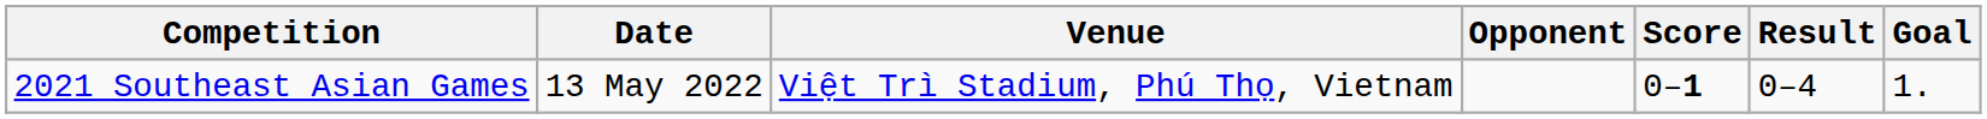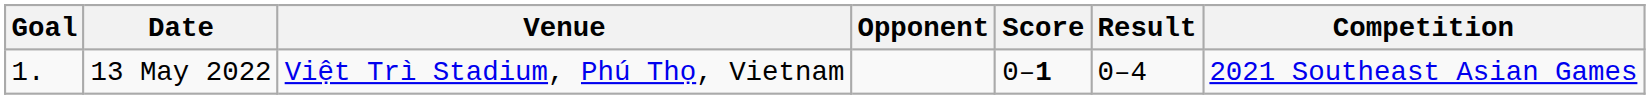columns swapped: Goal <-> Competition
